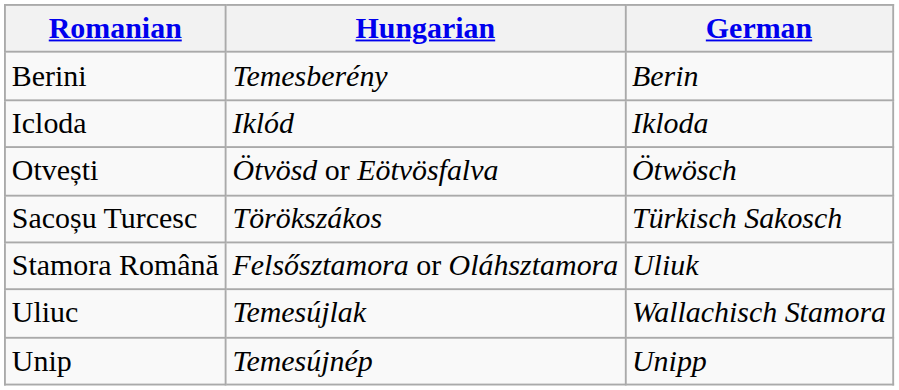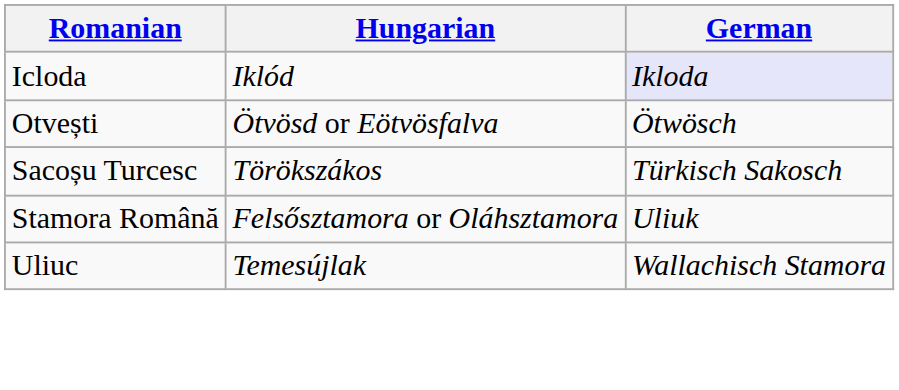- row: Berini | Temesberény | Berin
Icloda | German: no background -> lavender background
- row: Unip | Temesújnép | Unipp
